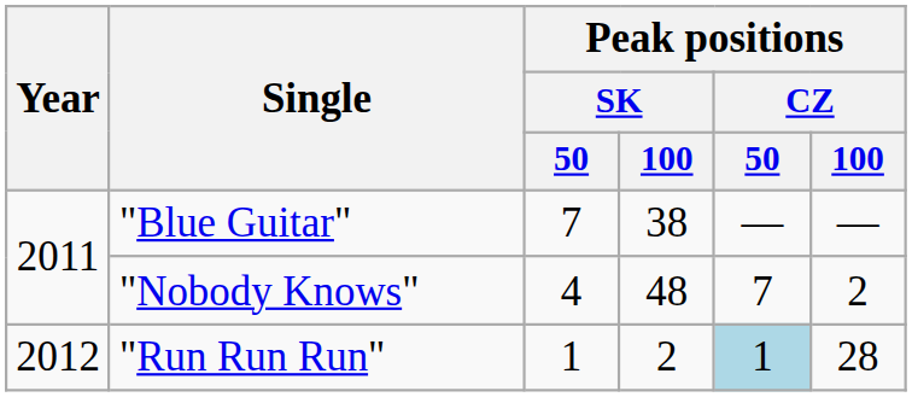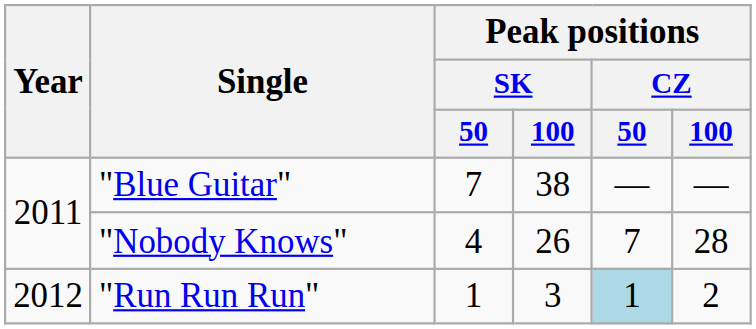"Nobody Knows" | Peak positions / SK / 100: 48 -> 26
"Nobody Knows" | Peak positions / CZ / 100: 2 -> 28
"Run Run Run" | Peak positions / SK / 100: 2 -> 3
"Run Run Run" | Peak positions / CZ / 100: 28 -> 2
